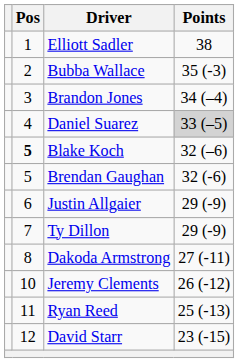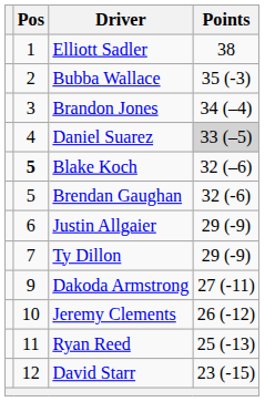Dakoda Armstrong | Pos: 8 -> 9
